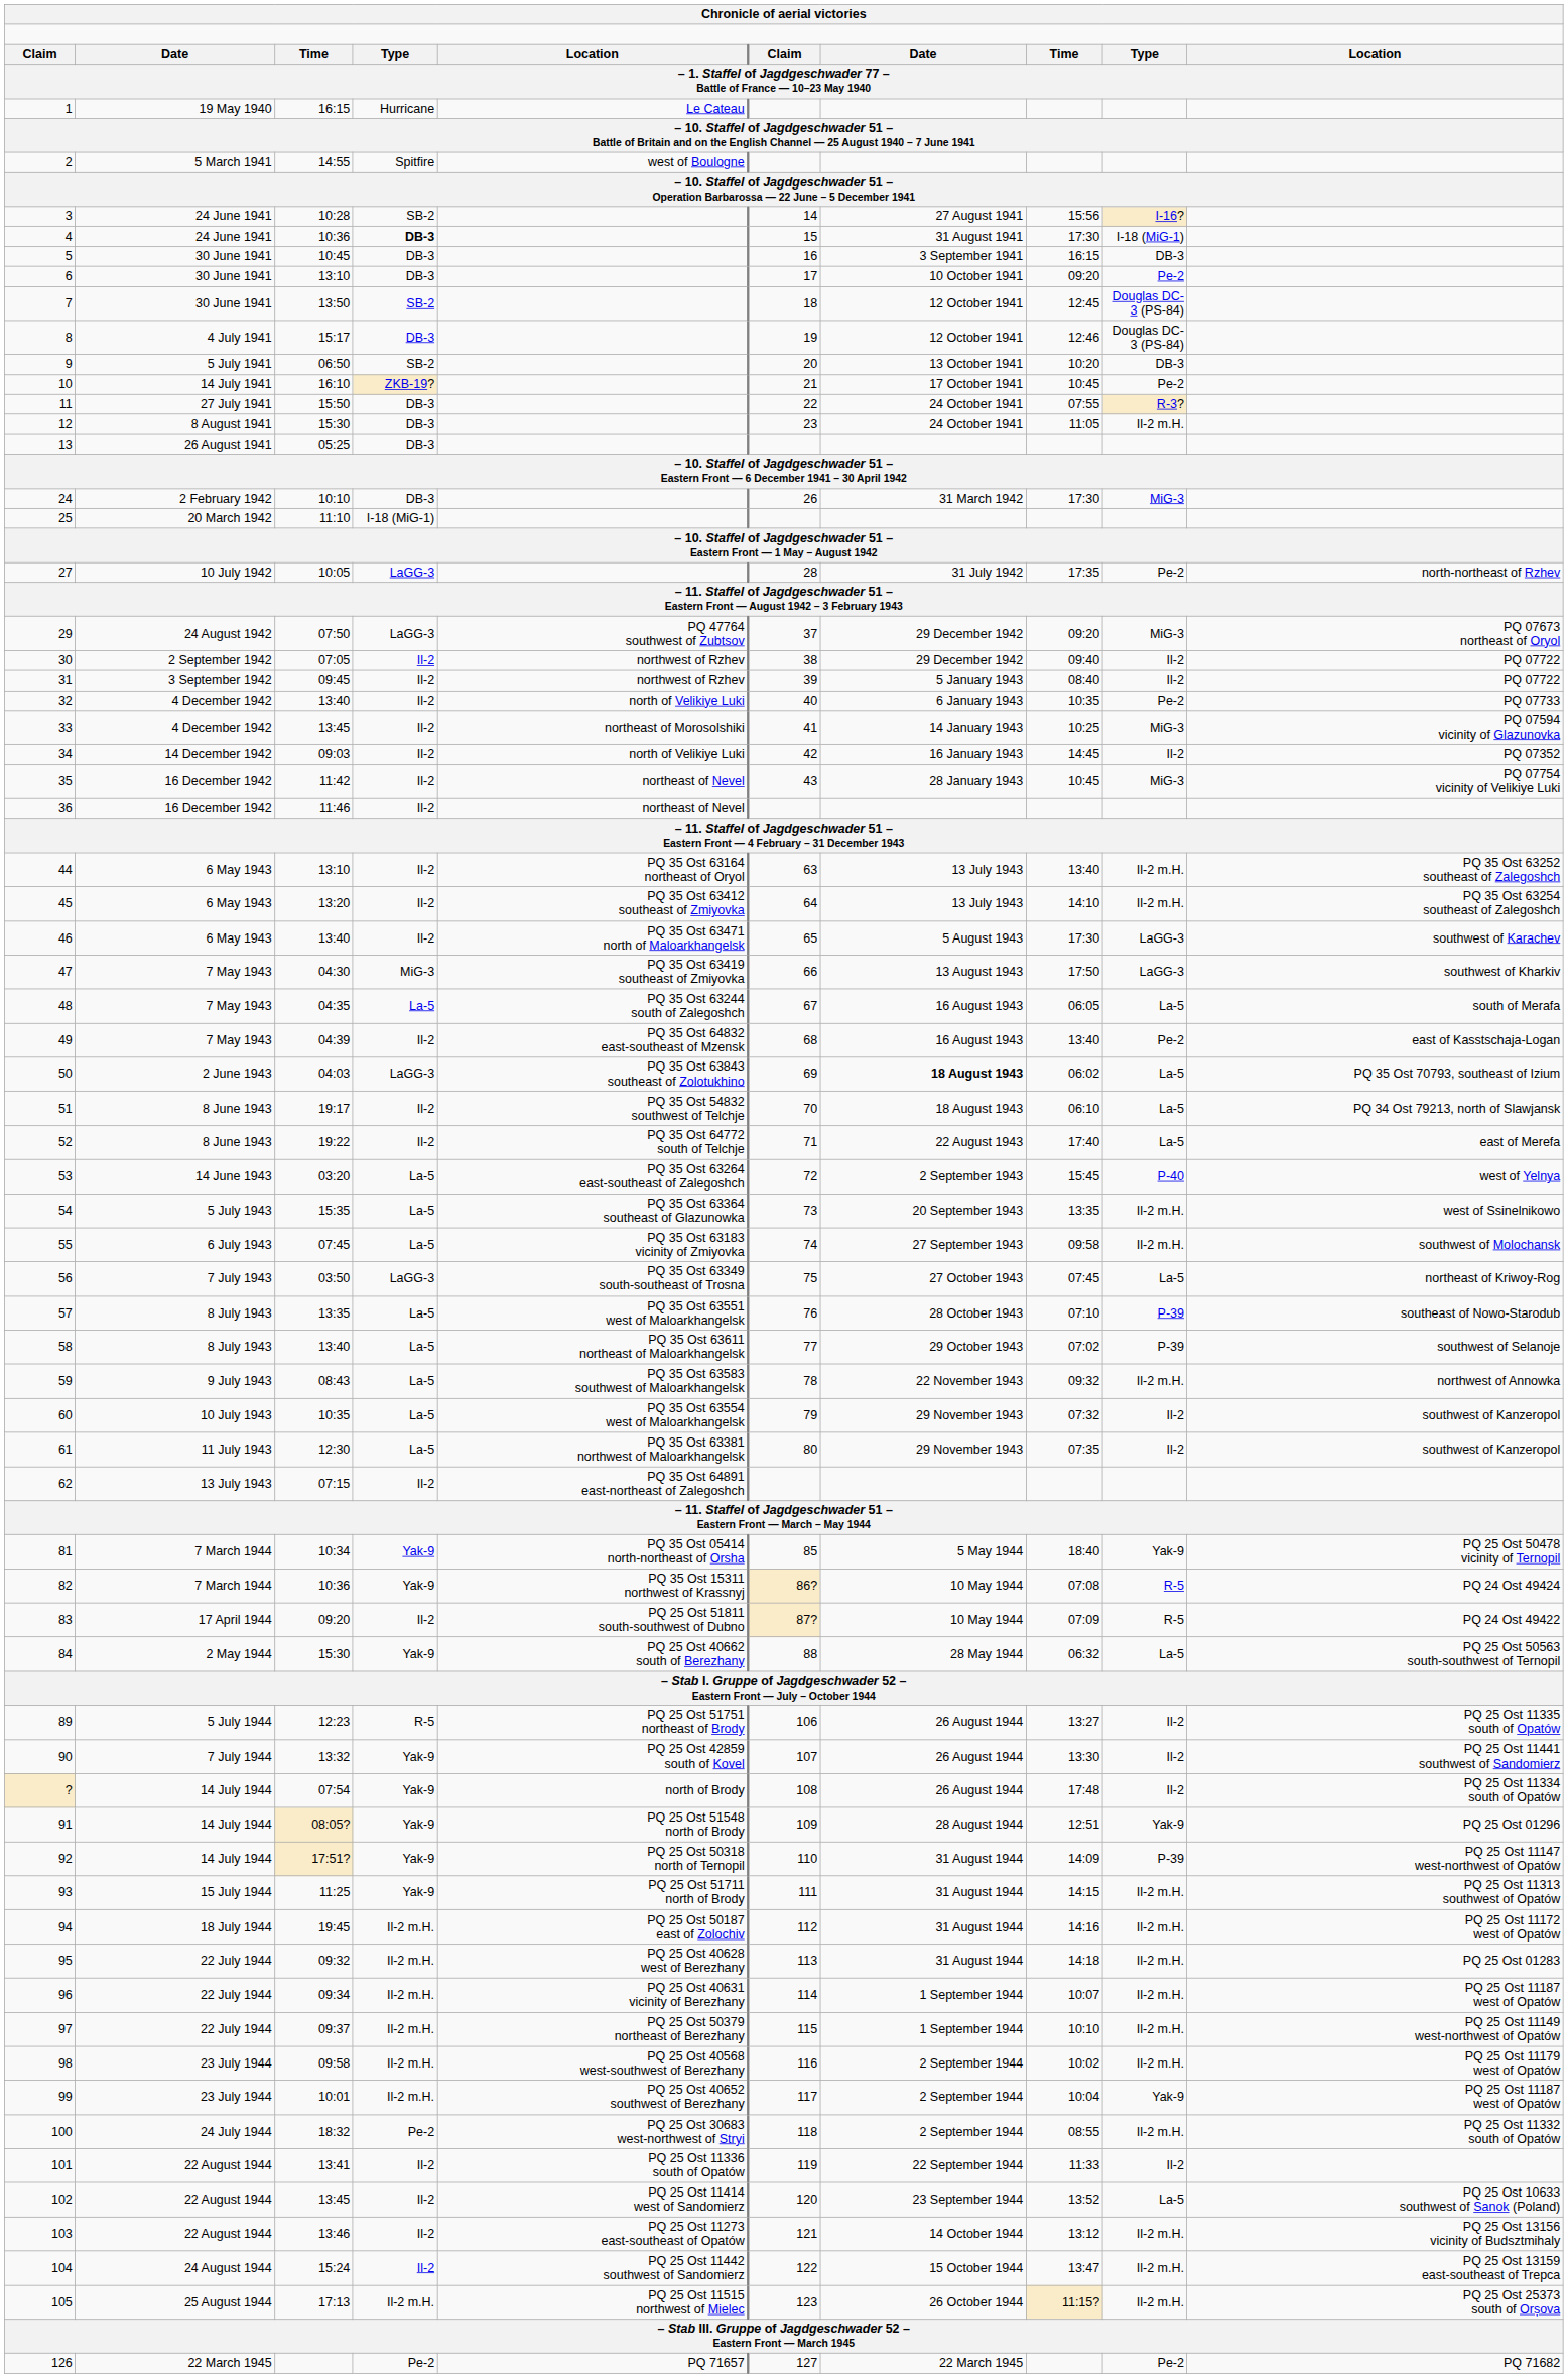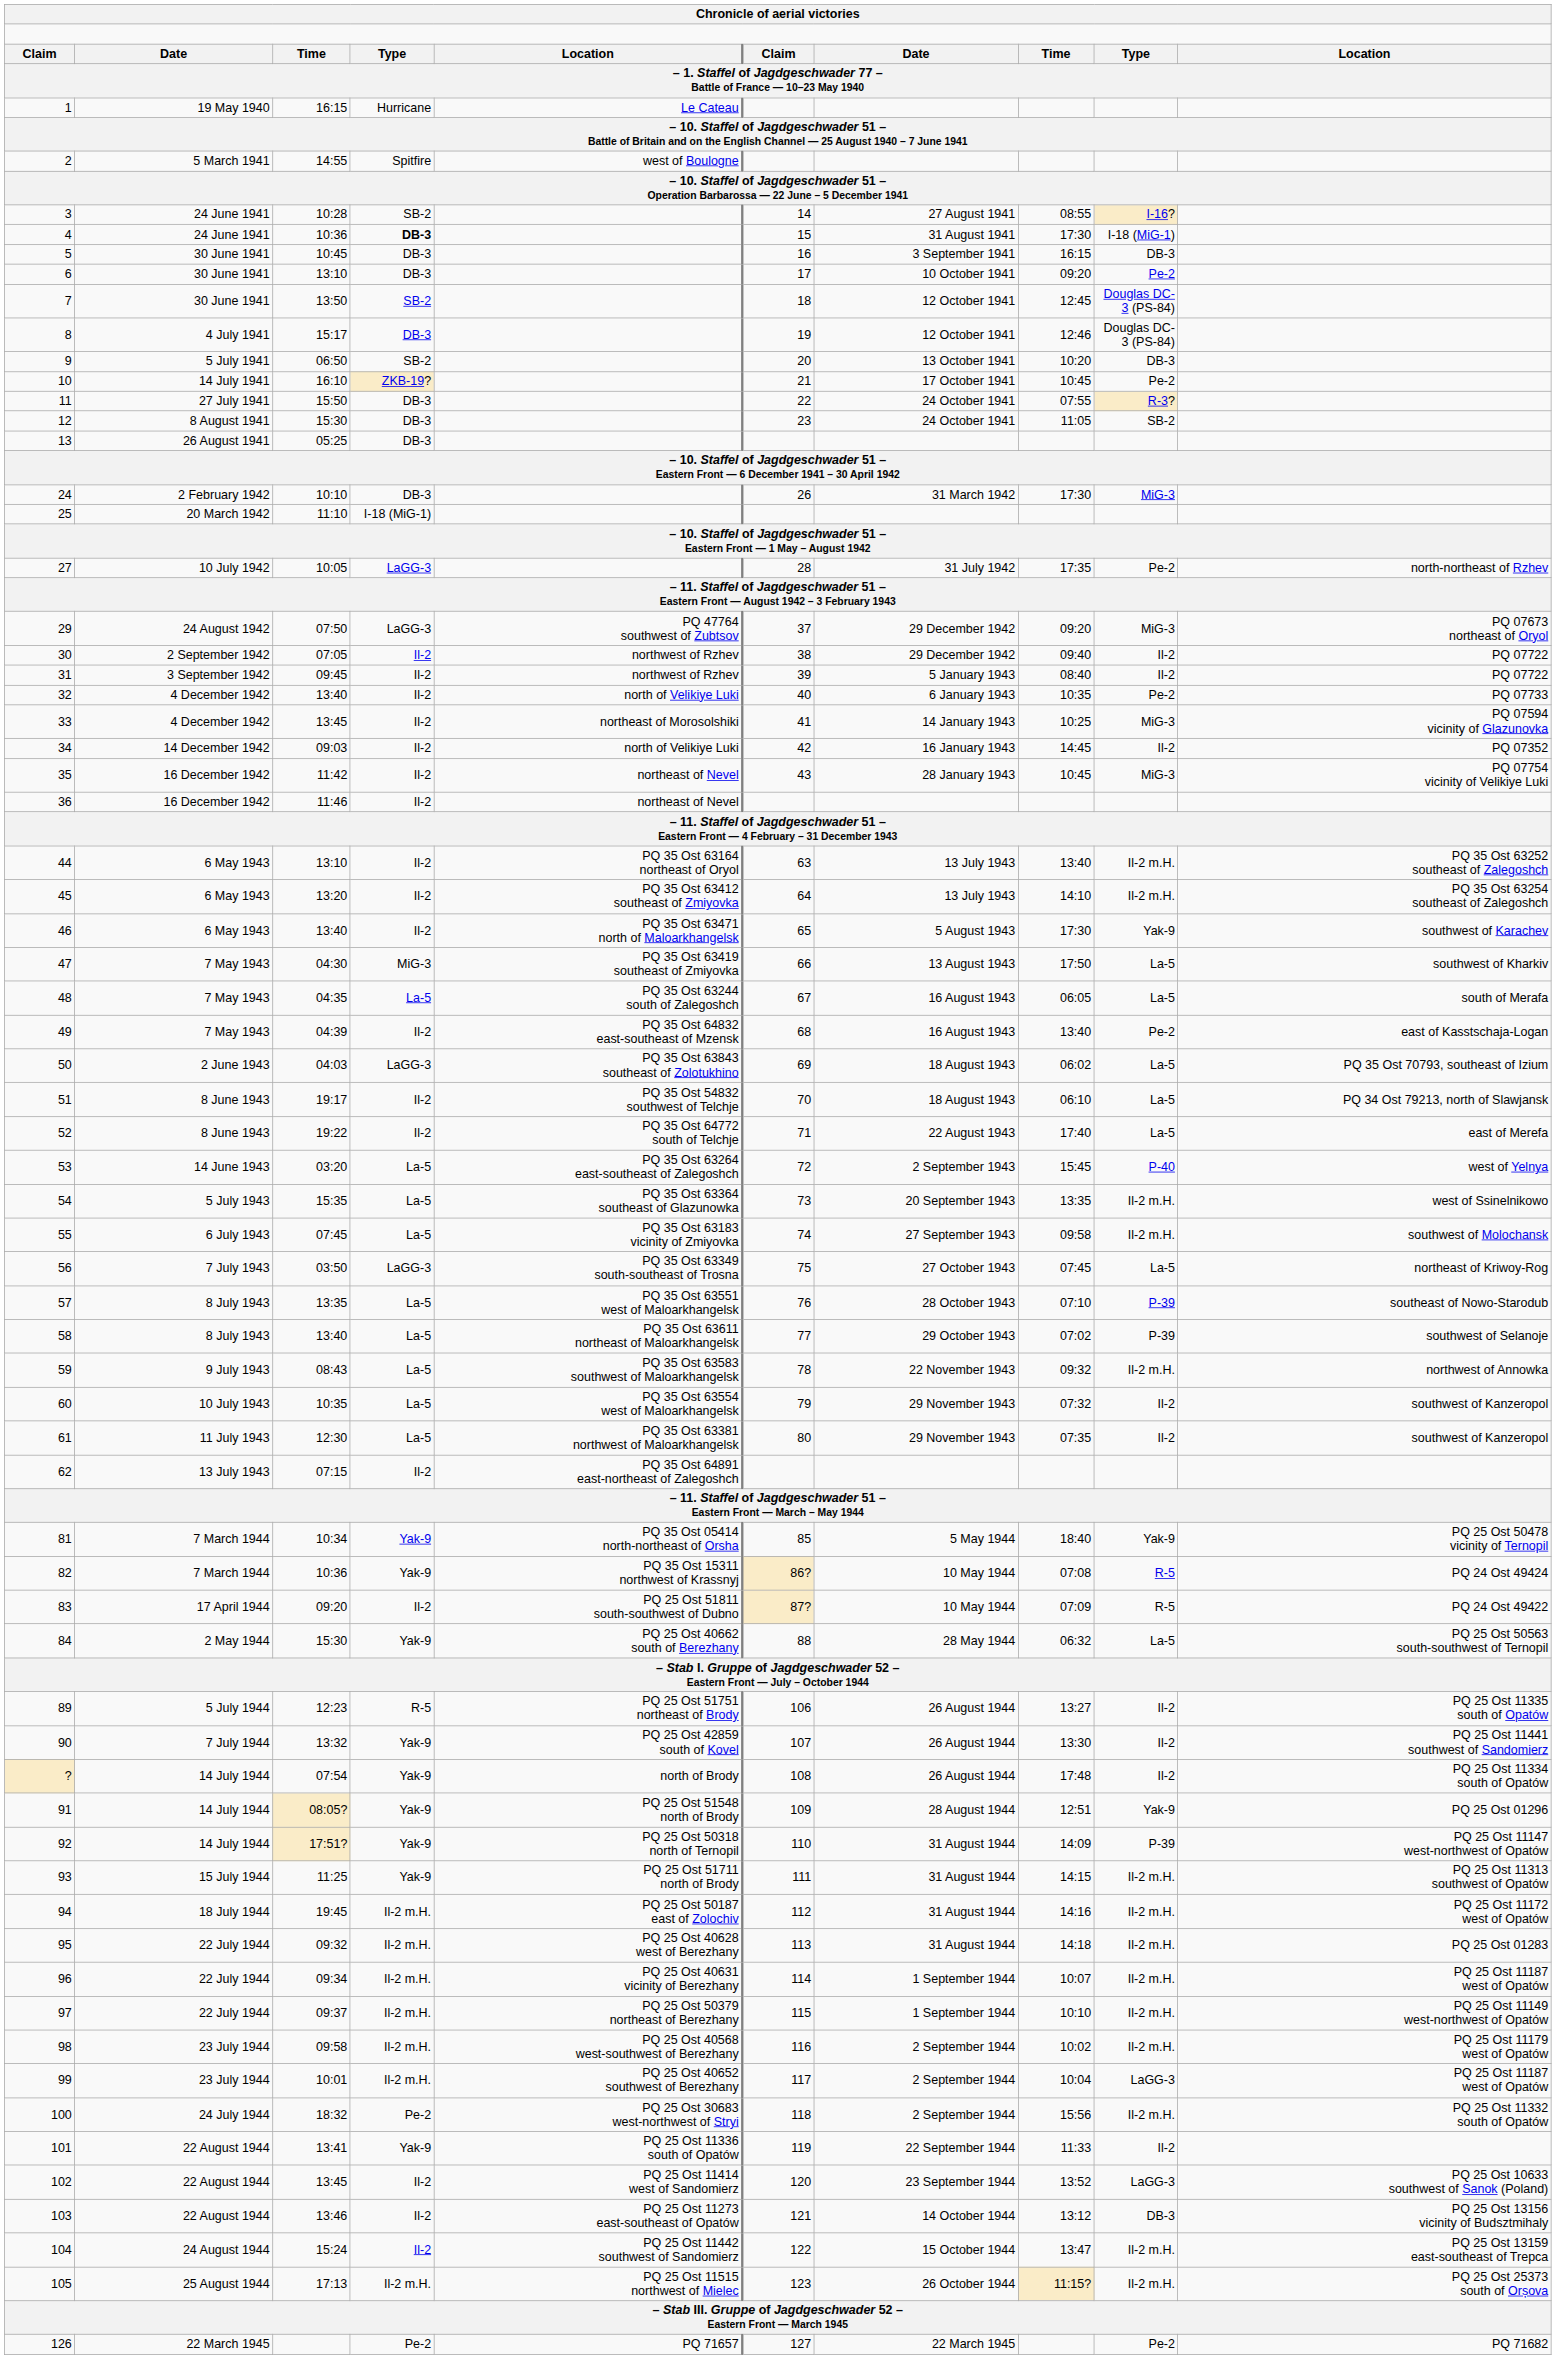3 | column 8: 15:56 -> 08:55
12 | column 9: Il-2 m.H. -> SB-2
46 | column 9: LaGG-3 -> Yak-9
47 | column 9: LaGG-3 -> La-5
50 | column 7: bold -> normal
99 | column 9: Yak-9 -> LaGG-3
100 | column 8: 08:55 -> 15:56
101 | column 4: Il-2 -> Yak-9
102 | column 9: La-5 -> LaGG-3
103 | column 9: Il-2 m.H. -> DB-3
